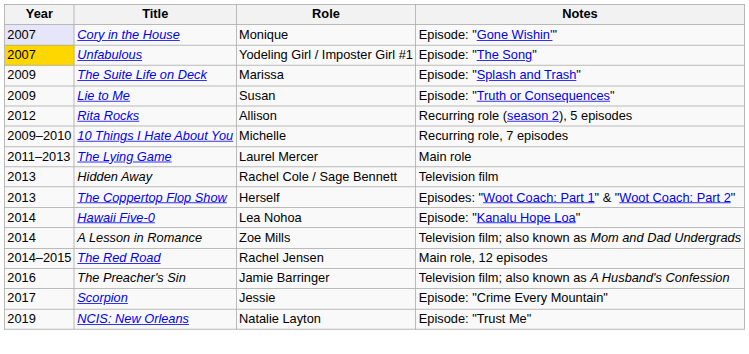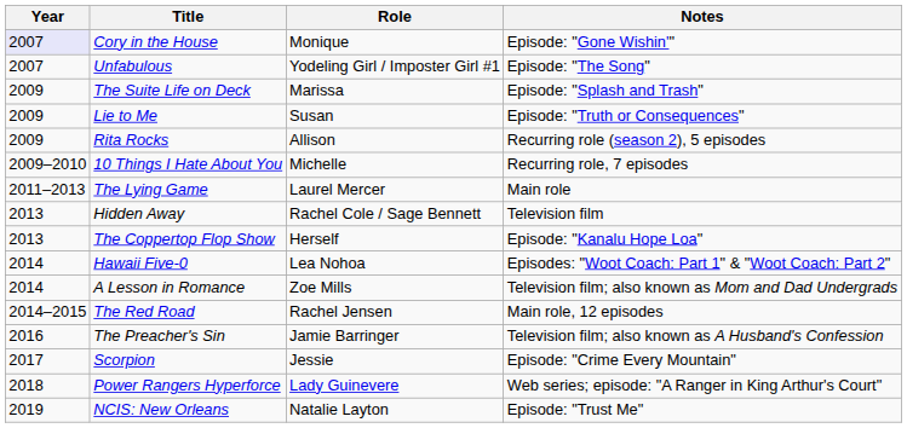Unfabulous | Year: gold background -> no background
Rita Rocks | Year: 2012 -> 2009
The Coppertop Flop Show | Notes: Episodes: "Woot Coach: Part 1" & "Woot Coach: Part 2" -> Episode: "Kanalu Hope Loa"
Hawaii Five-0 | Notes: Episode: "Kanalu Hope Loa" -> Episodes: "Woot Coach: Part 1" & "Woot Coach: Part 2"
+ row: 2018 | Power Rangers Hyperforce | Lady Guinevere | Web series; episode: "A Ranger in King Arthur's Court"
